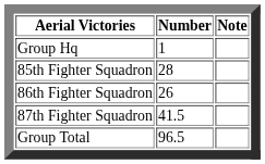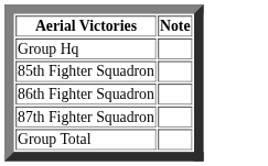- column: Number | 1 | 28 | 26 | 41.5 | 96.5
